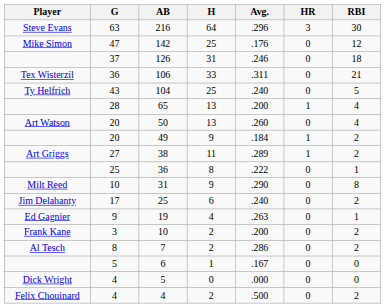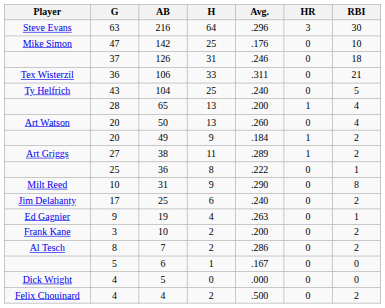142 | RBI: 12 -> 10
